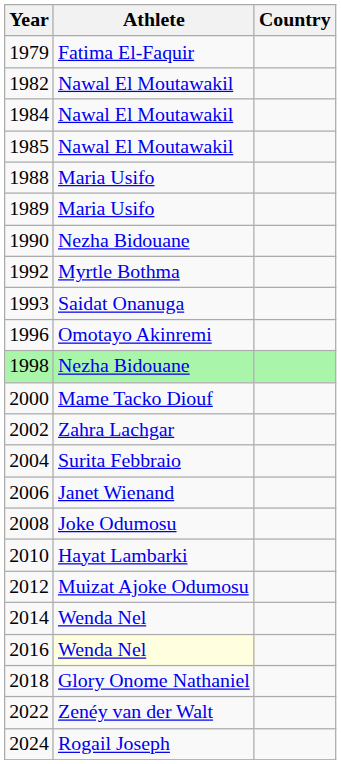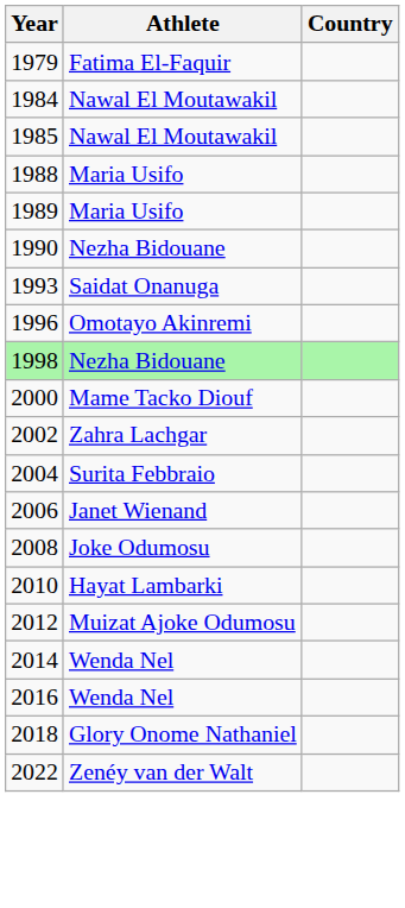- row: 1982 | Nawal El Moutawakil
- row: 1992 | Myrtle Bothma
2016 | Athlete: lightyellow background -> no background
- row: 2024 | Rogail Joseph
